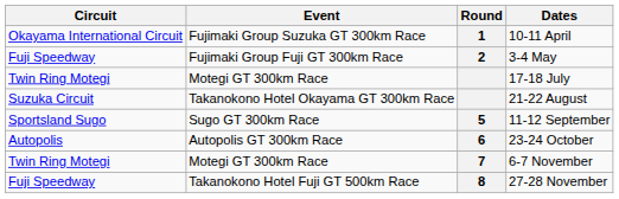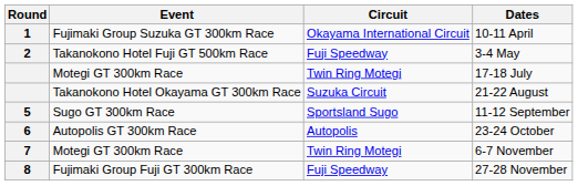columns swapped: Round <-> Circuit
3-4 May | Event: Fujimaki Group Fuji GT 300km Race -> Takanokono Hotel Fuji GT 500km Race
27-28 November | Event: Takanokono Hotel Fuji GT 500km Race -> Fujimaki Group Fuji GT 300km Race
